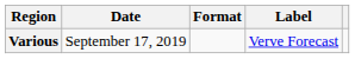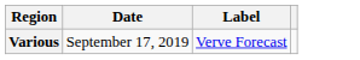- column: Format
